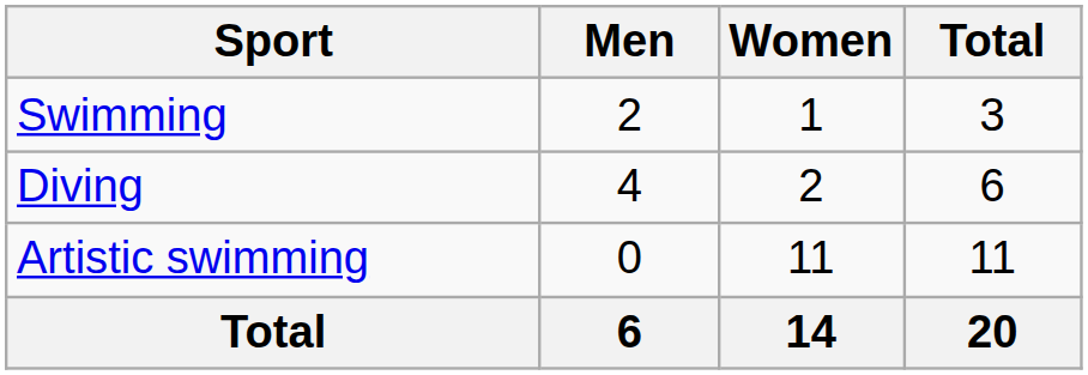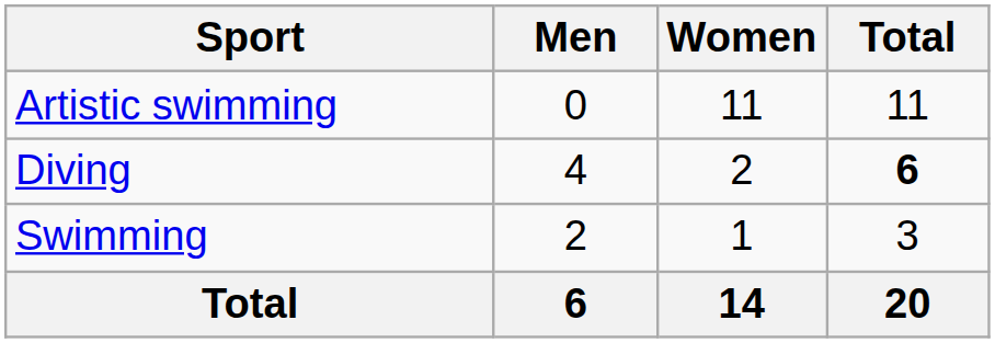rows swapped: Artistic swimming <-> Swimming
Diving | Total: normal -> bold
